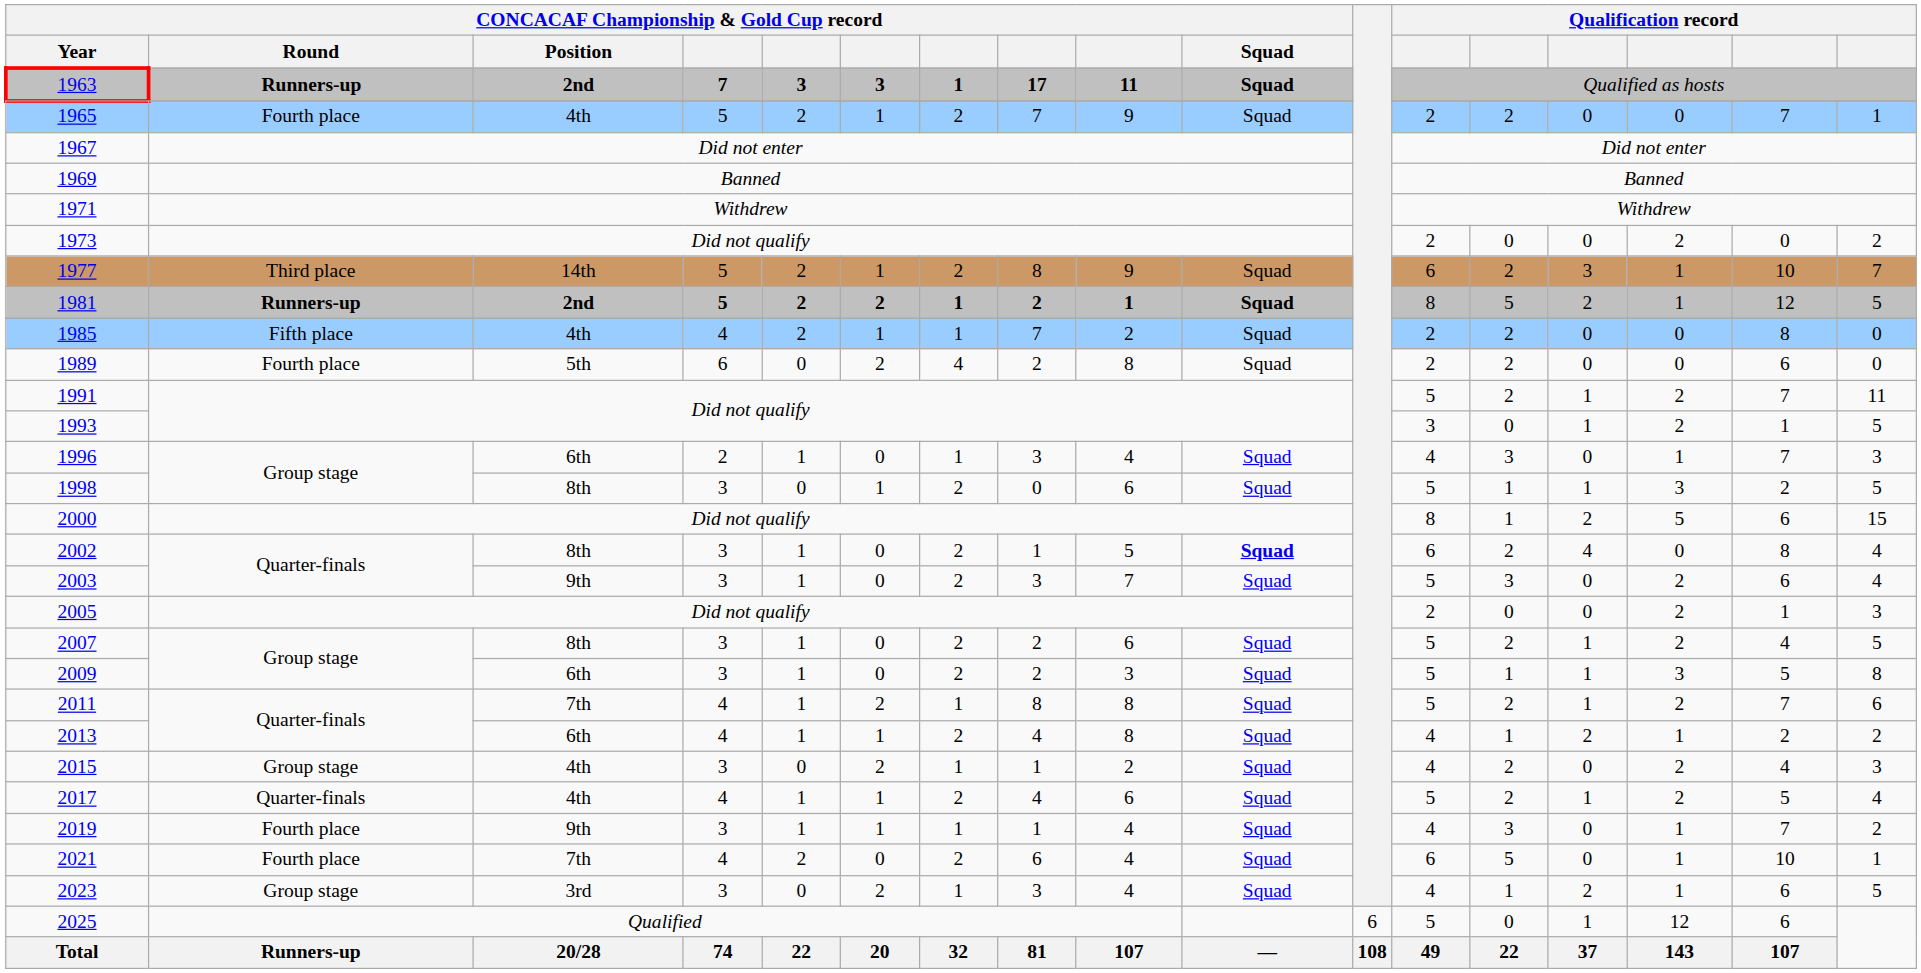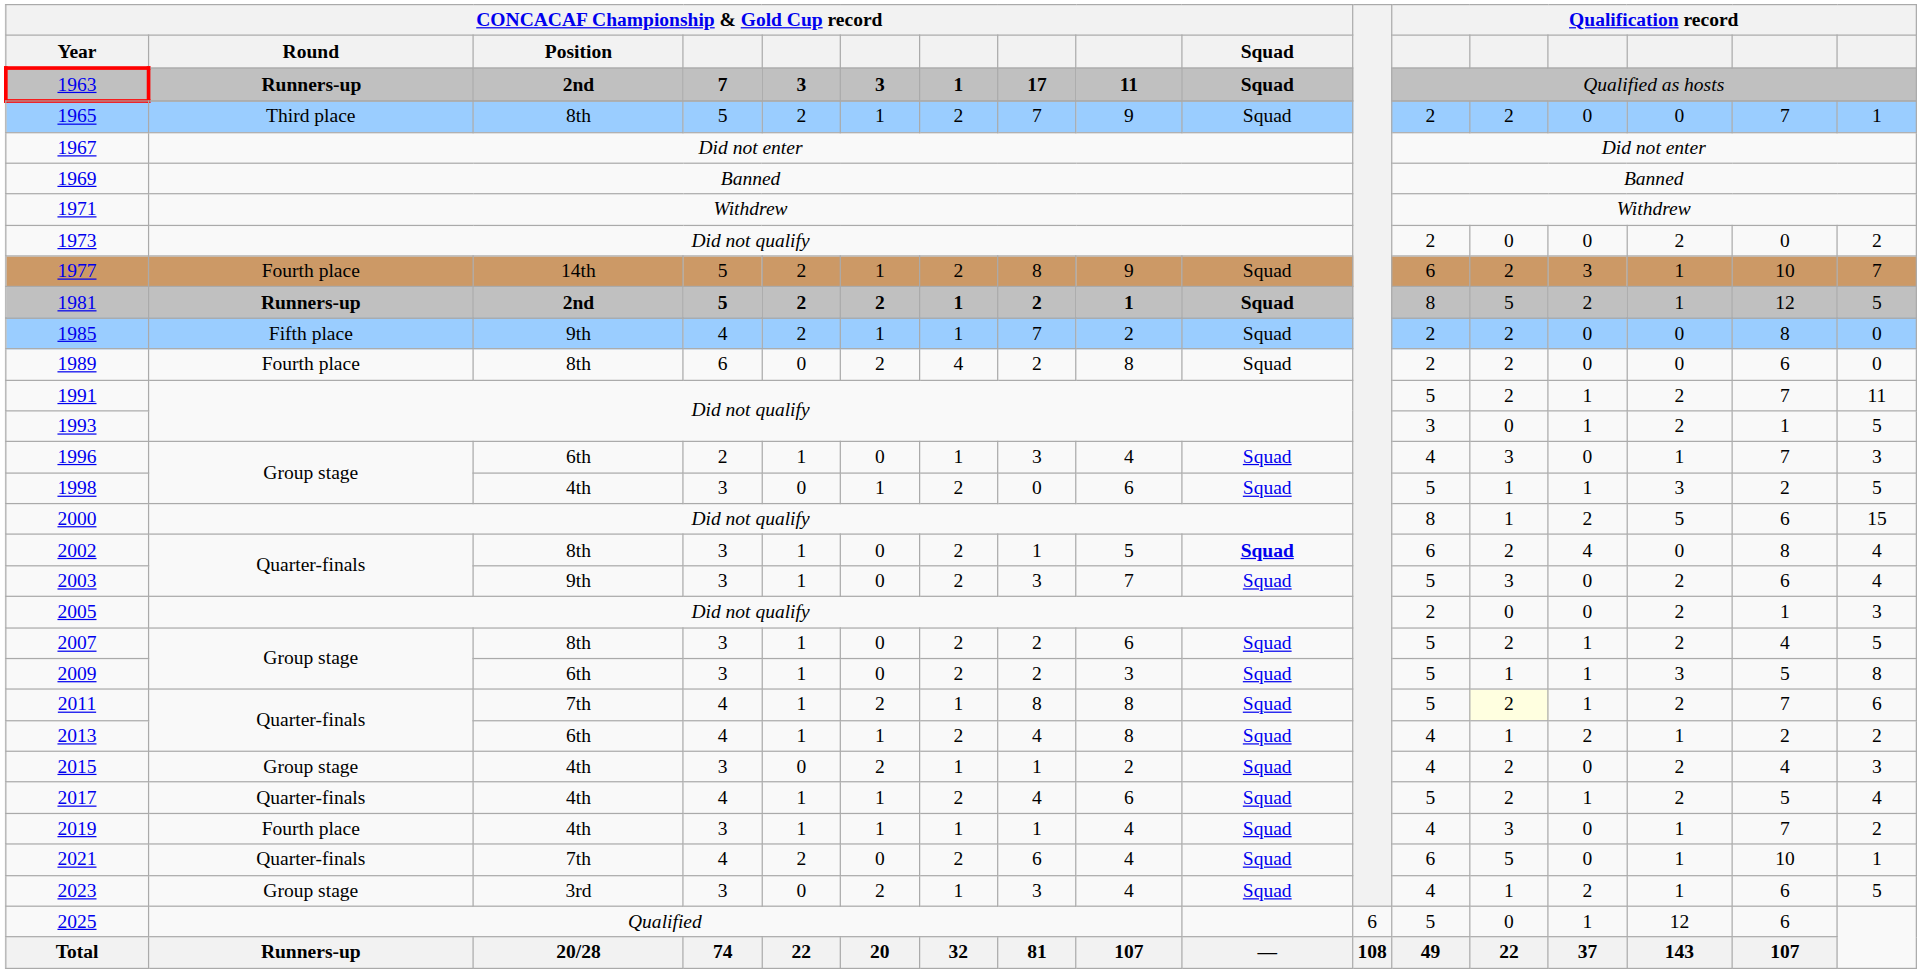1965 | CONCACAF Championship & Gold Cup record / Round: Fourth place -> Third place
1965 | CONCACAF Championship & Gold Cup record / Position: 4th -> 8th
1977 | CONCACAF Championship & Gold Cup record / Round: Third place -> Fourth place
1985 | CONCACAF Championship & Gold Cup record / Position: 4th -> 9th
1989 | CONCACAF Championship & Gold Cup record / Position: 5th -> 8th
1998 | CONCACAF Championship & Gold Cup record / Position: 8th -> 4th
2011 | column 13: no background -> lightyellow background
2019 | CONCACAF Championship & Gold Cup record / Position: 9th -> 4th
2021 | CONCACAF Championship & Gold Cup record / Round: Fourth place -> Quarter-finals
